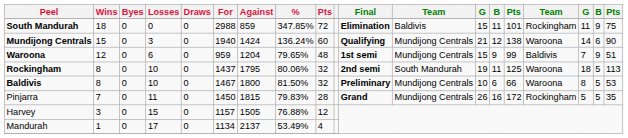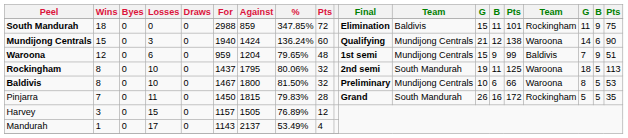Pinjarra | column 12: Mundijong Centrals -> South Mandurah
Harvey | %: 76.88% -> 76.89%
Mandurah | For: 1134 -> 1143
